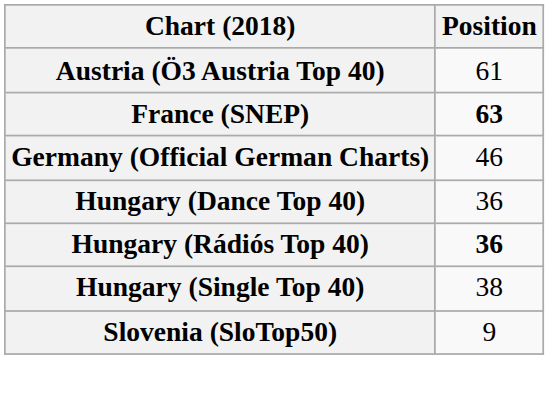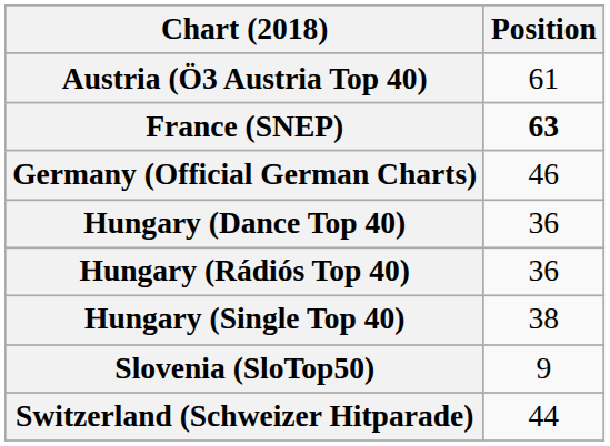Hungary (Rádiós Top 40) | Position: bold -> normal
+ row: Switzerland (Schweizer Hitparade) | 44
